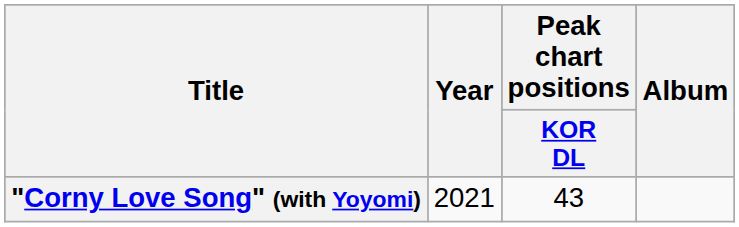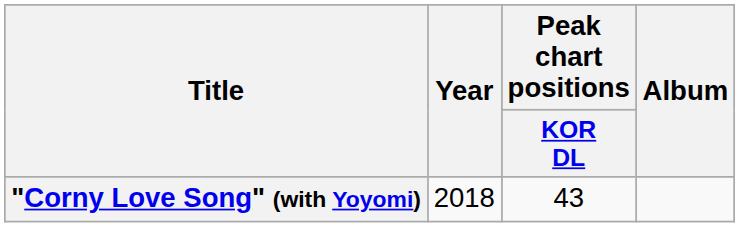"Corny Love Song" (with Yoyomi) | Year: 2021 -> 2018
